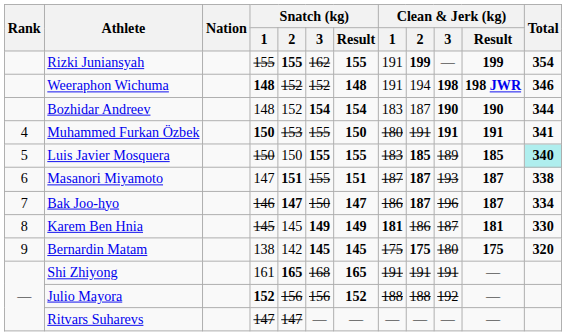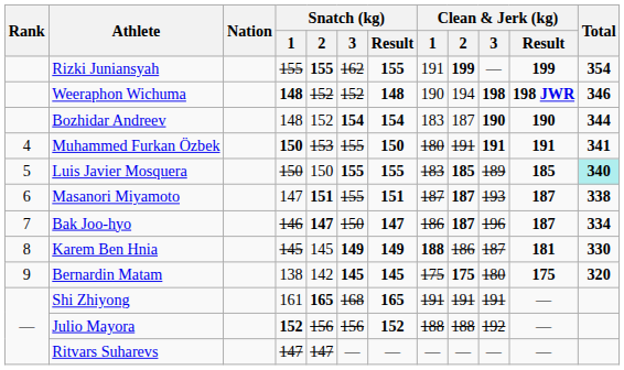Weeraphon Wichuma | Clean & Jerk (kg) / 1: 191 -> 190
Karem Ben Hnia | Clean & Jerk (kg) / 1: 181 -> 188
